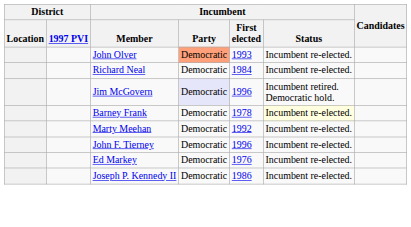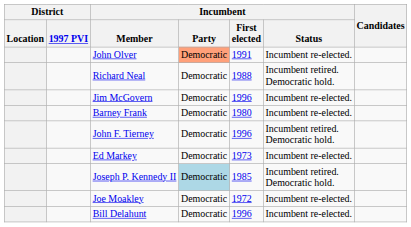John Olver | Incumbent / First elected: 1993 -> 1991
Richard Neal | Incumbent / First elected: 1984 -> 1988
Richard Neal | Incumbent / Status: Incumbent re-elected. -> Incumbent retired. Democratic hold.
Jim McGovern | Incumbent / Party: lavender background -> no background
Jim McGovern | Incumbent / Status: Incumbent retired. Democratic hold. -> Incumbent re-elected.
Barney Frank | Incumbent / First elected: 1978 -> 1980
Barney Frank | Incumbent / Status: lightyellow background -> no background
- row: Marty Meehan | Democratic | 1992 | Incumbent re-elected.
John F. Tierney | Incumbent / Status: Incumbent re-elected. -> Incumbent retired. Democratic hold.
Ed Markey | Incumbent / First elected: 1976 -> 1973
Joseph P. Kennedy II | Incumbent / Party: no background -> lightblue background
Joseph P. Kennedy II | Incumbent / First elected: 1986 -> 1985
Joseph P. Kennedy II | Incumbent / Status: Incumbent re-elected. -> Incumbent retired. Democratic hold.
+ row: Joe Moakley | Democratic | 1972 | Incumbent re-elected.
+ row: Bill Delahunt | Democratic | 1996 | Incumbent re-elected.
